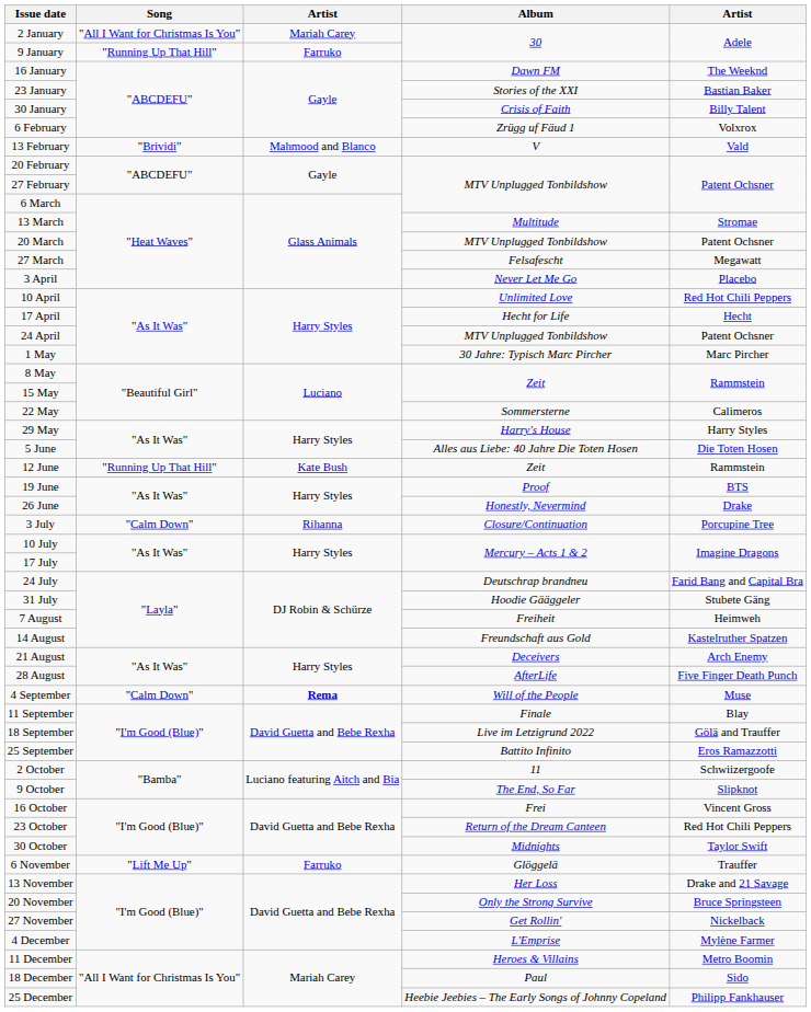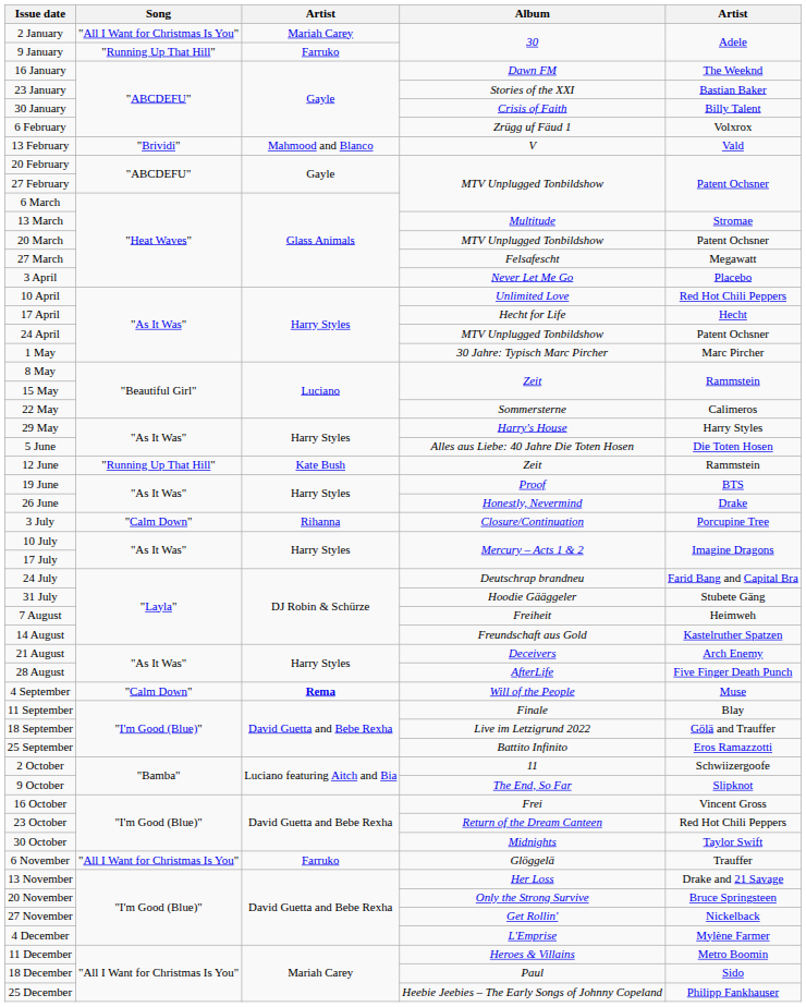6 November | Song: "Lift Me Up" -> "All I Want for Christmas Is You"
